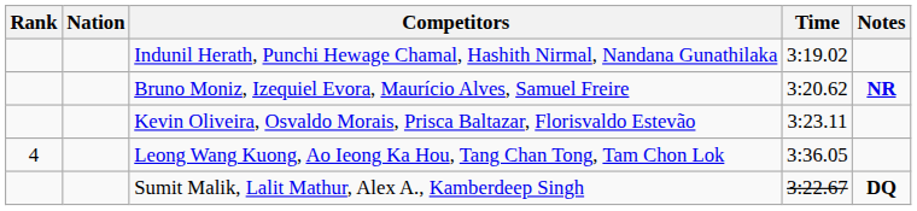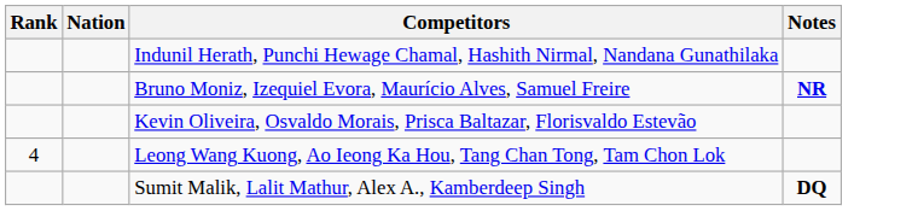- column: Time | 3:19.02 | 3:20.62 | 3:23.11 | 3:36.05 | 3:22.67
